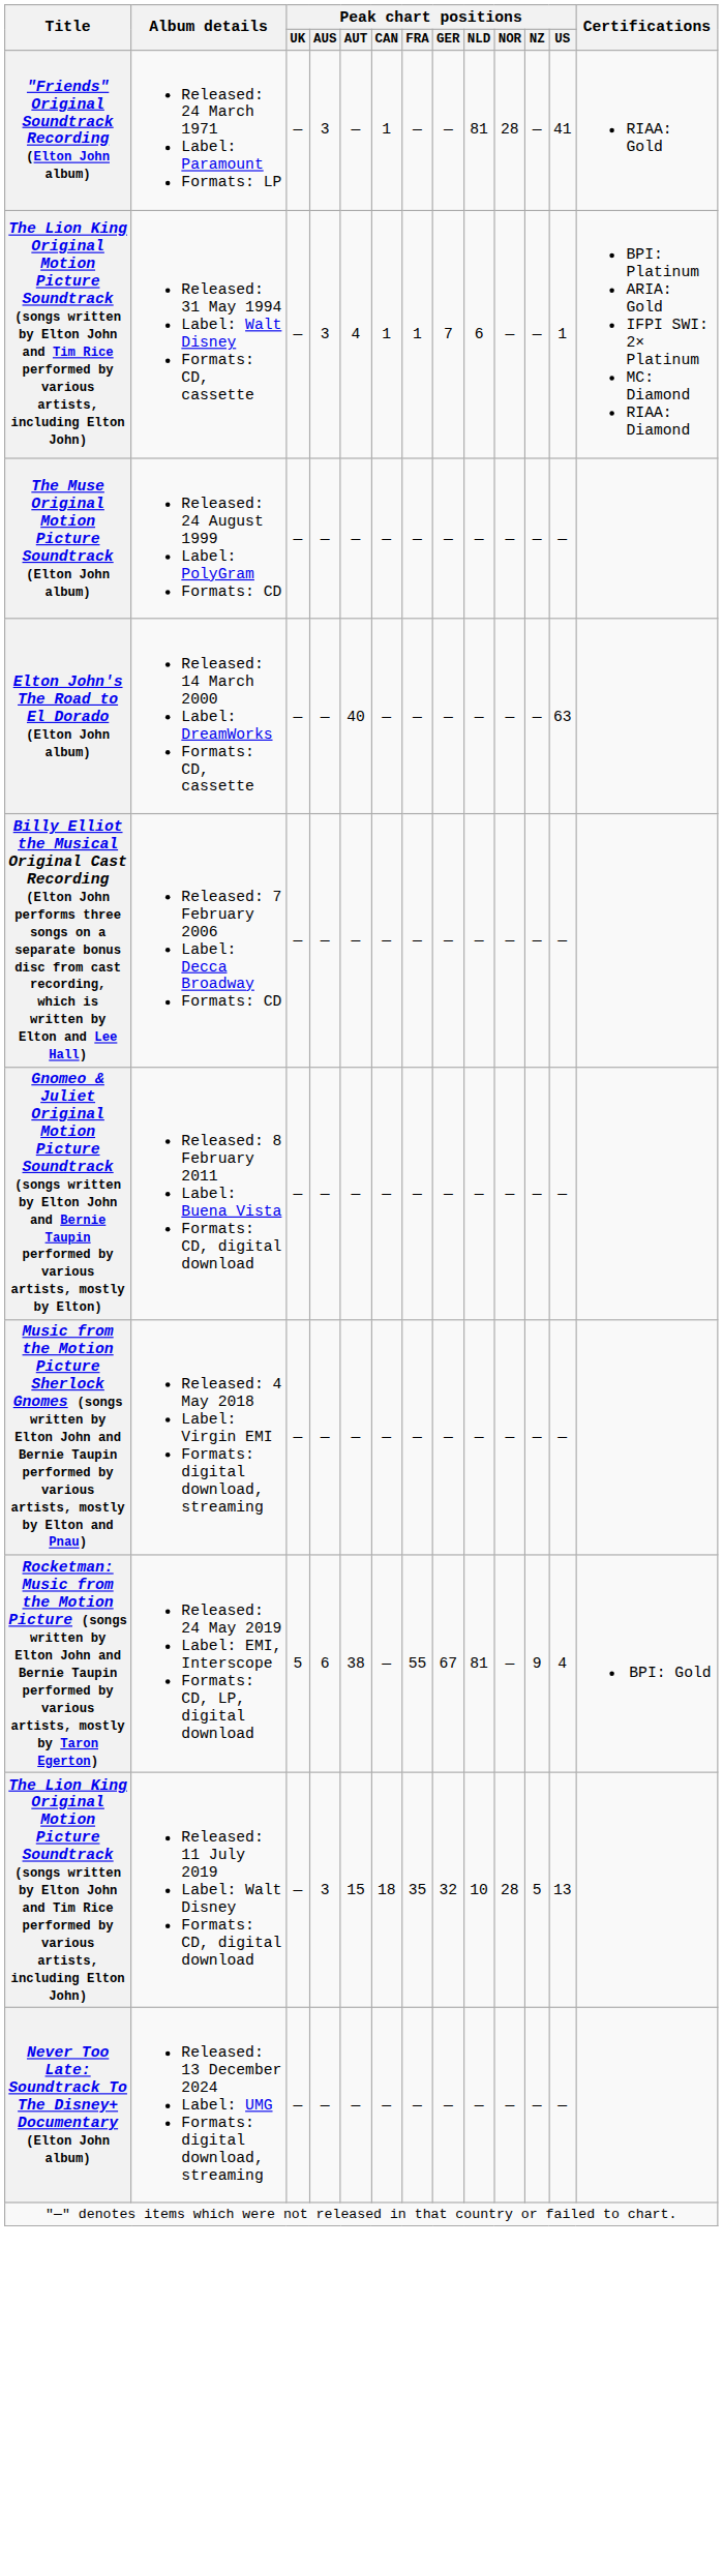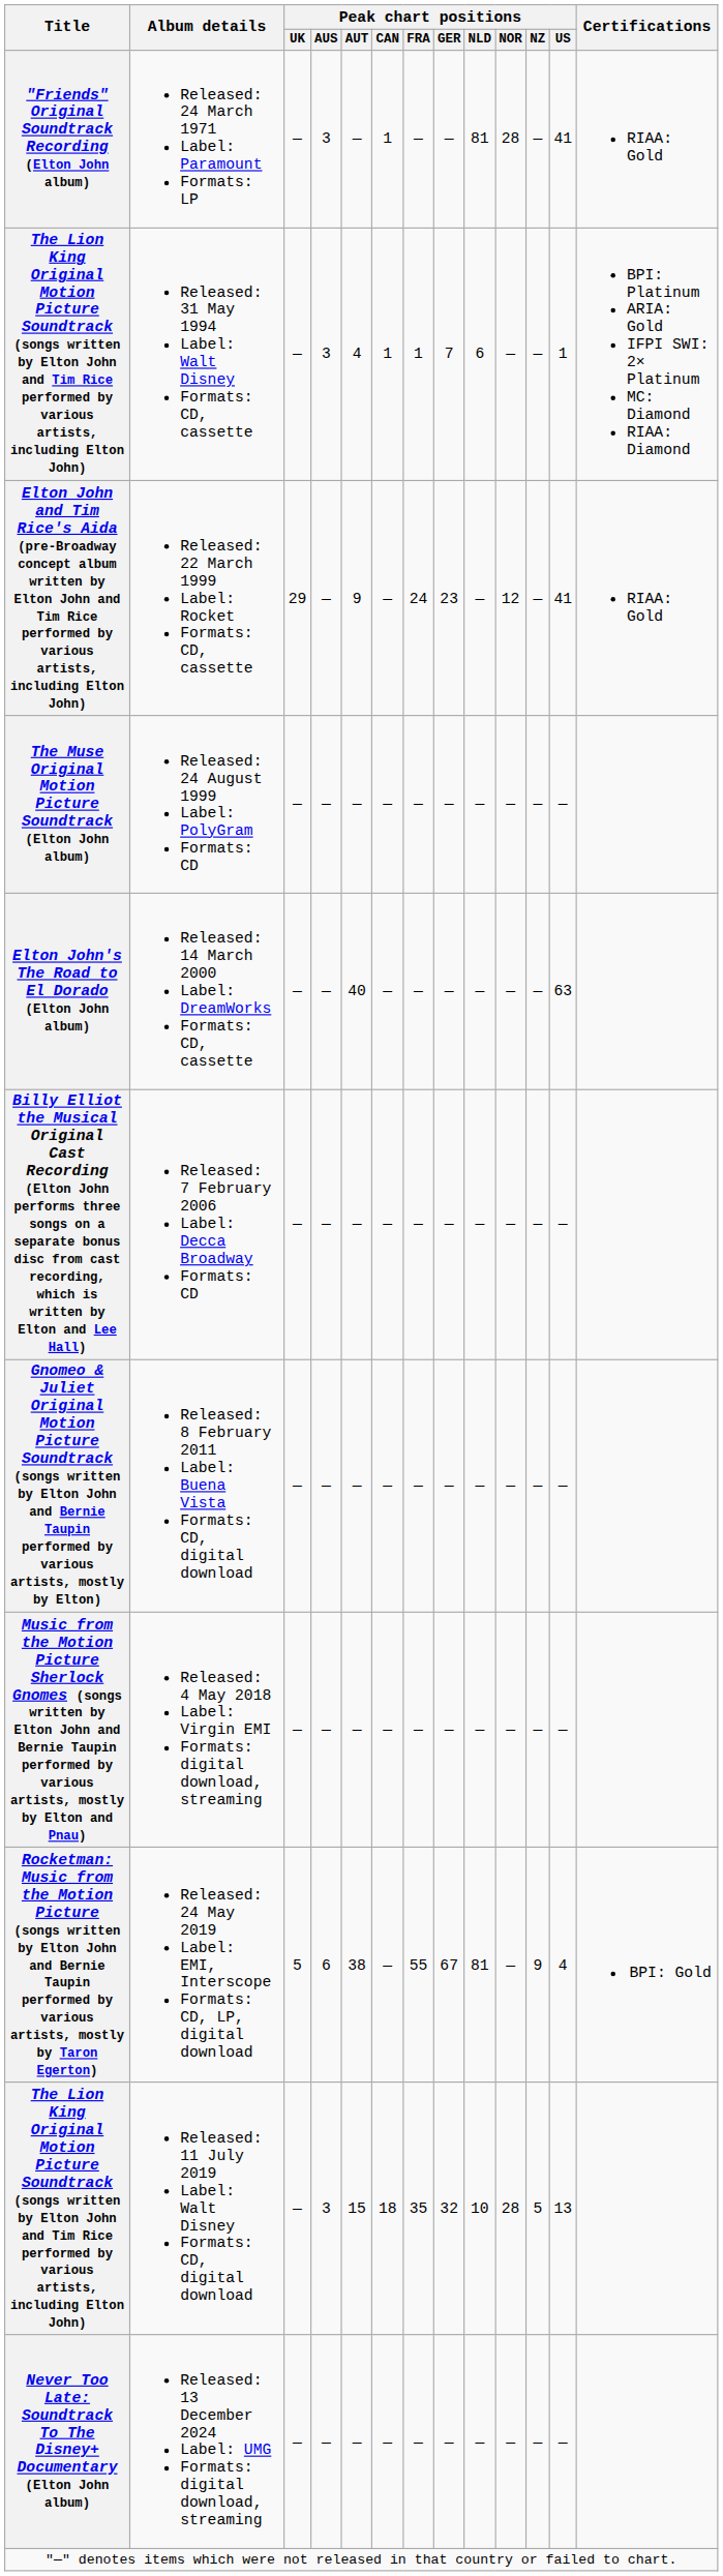+ row: Elton John and Tim Rice's Aida (pre-Broadway concept album written by Elton John and Tim Rice performed by various artists, including Elton John) | Released: 22 March 1999 Label: Rocket Formats: CD, cassette | 29 | — | 9 | — | 24 | 23 | — | 12 | — | 41 | RIAA: Gold
